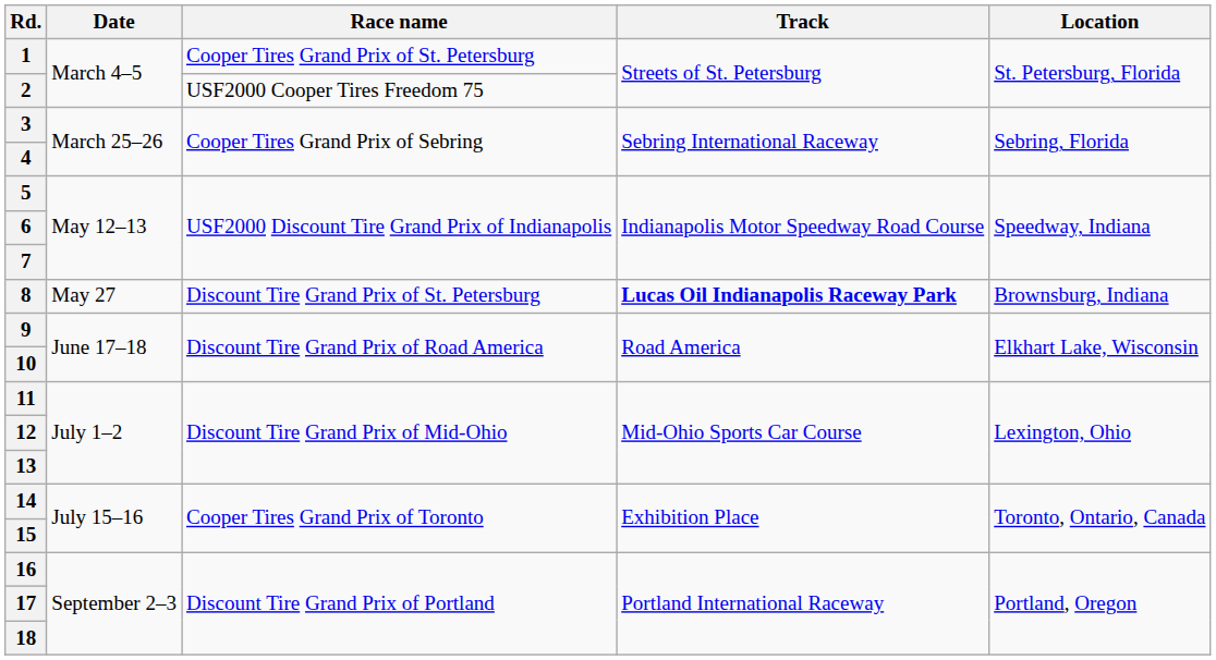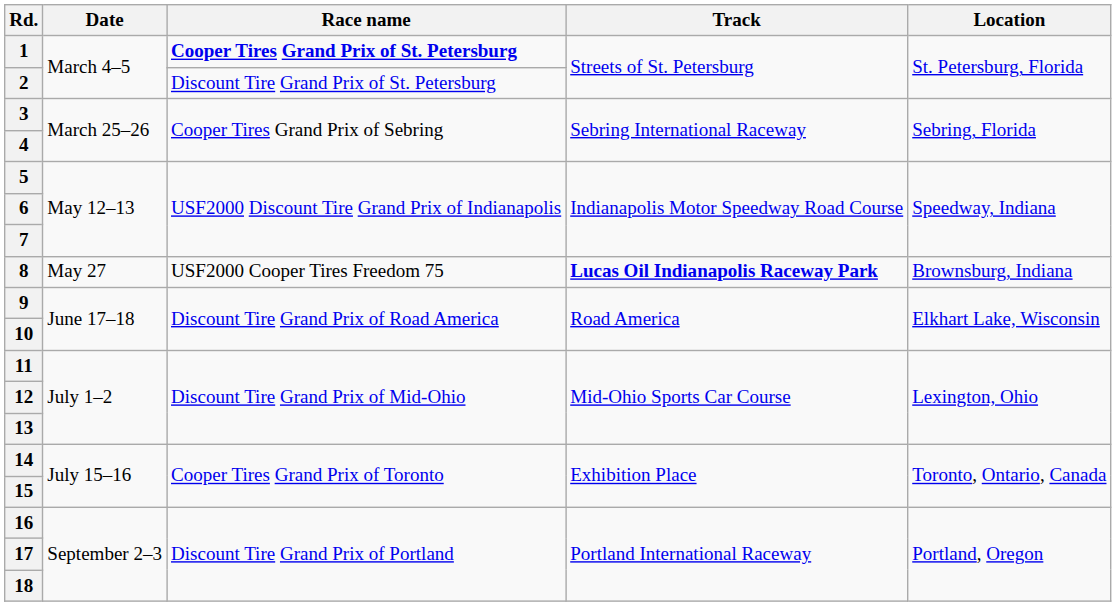1 | Race name: normal -> bold
2 | Race name: USF2000 Cooper Tires Freedom 75 -> Discount Tire Grand Prix of St. Petersburg
8 | Race name: Discount Tire Grand Prix of St. Petersburg -> USF2000 Cooper Tires Freedom 75
